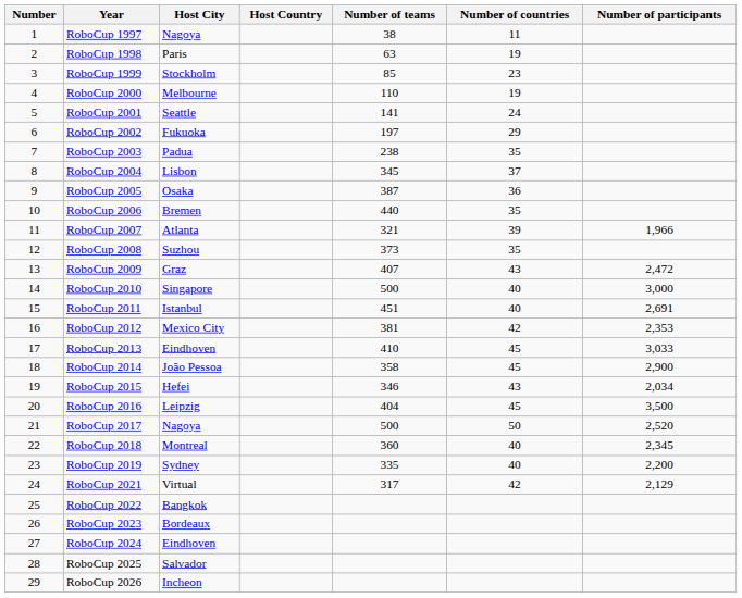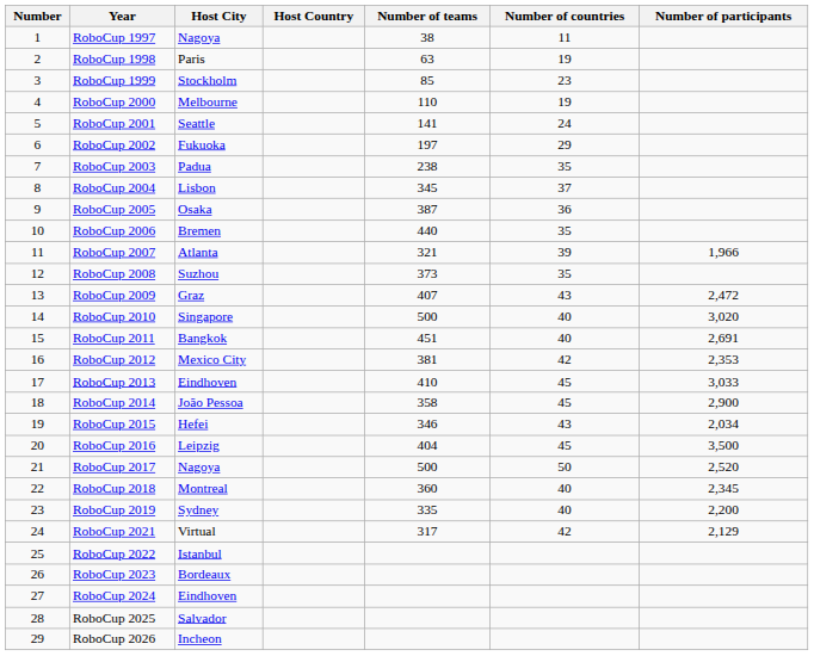RoboCup 2010 | Number of participants: 3,000 -> 3,020
RoboCup 2011 | Host City: Istanbul -> Bangkok
RoboCup 2022 | Host City: Bangkok -> Istanbul
